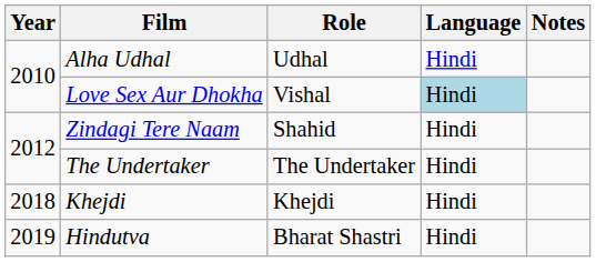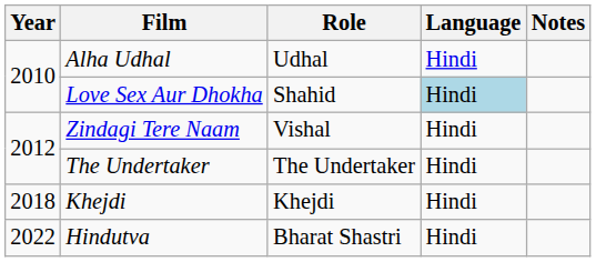Love Sex Aur Dhokha | Role: Vishal -> Shahid
Zindagi Tere Naam | Role: Shahid -> Vishal
Hindutva | Year: 2019 -> 2022
